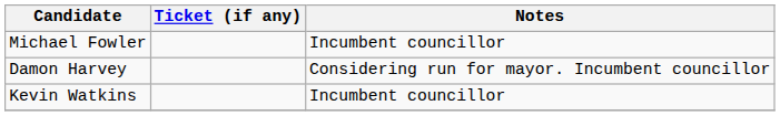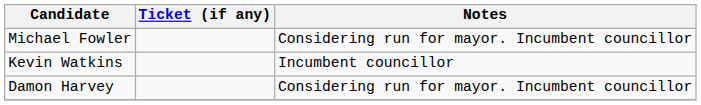Michael Fowler | Notes: Incumbent councillor -> Considering run for mayor. Incumbent councillor
rows swapped: Damon Harvey <-> Kevin Watkins
